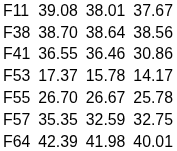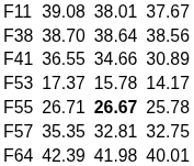F41 | column 5: 36.46 -> 34.66
F41 | column 7: 30.86 -> 30.89
F55 | column 3: 26.70 -> 26.71
F55 | column 5: normal -> bold
F57 | column 5: 32.59 -> 32.81
